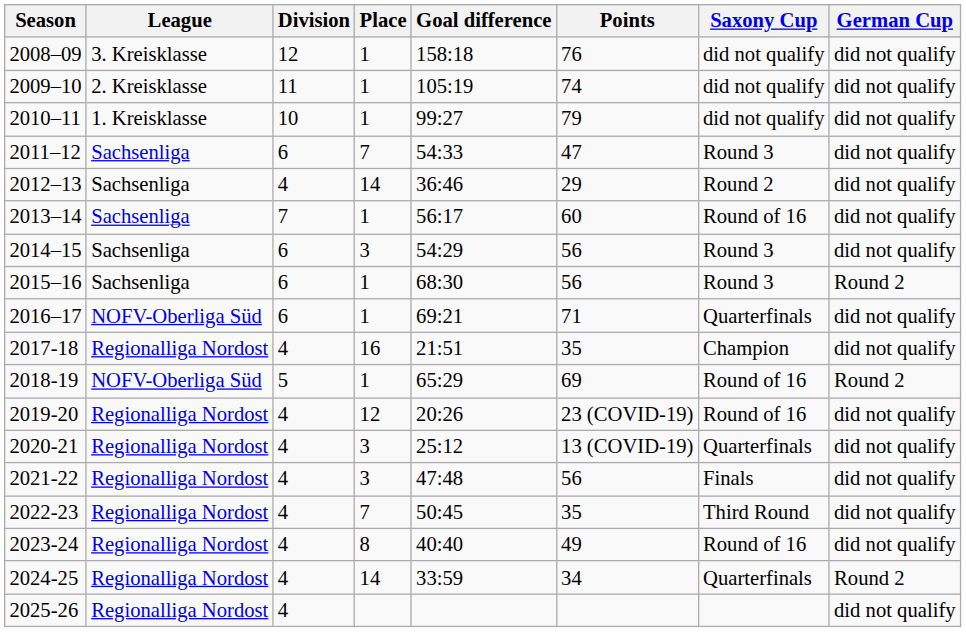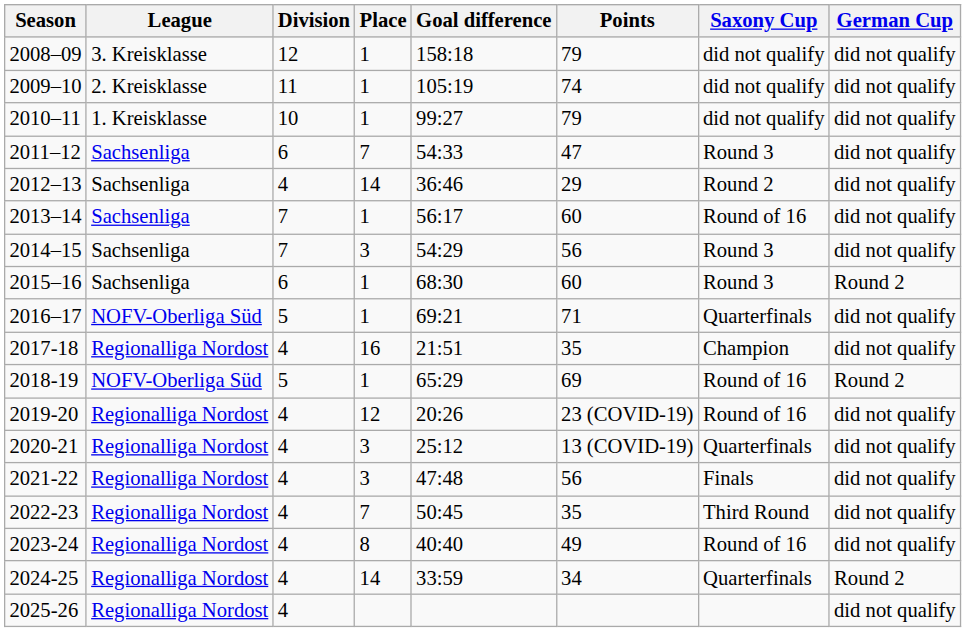2008–09 | Points: 76 -> 79
2014–15 | Division: 6 -> 7
2015–16 | Points: 56 -> 60
2016–17 | Division: 6 -> 5
